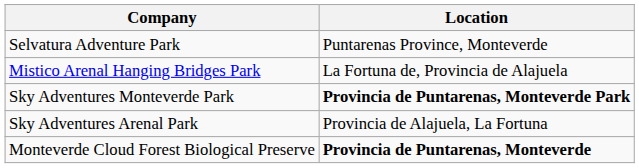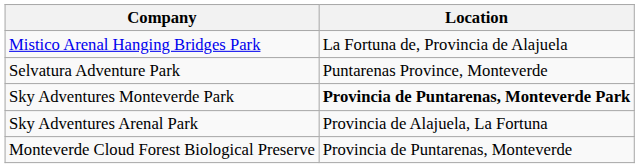rows swapped: Mistico Arenal Hanging Bridges Park <-> Selvatura Adventure Park
Monteverde Cloud Forest Biological Preserve | Location: bold -> normal
